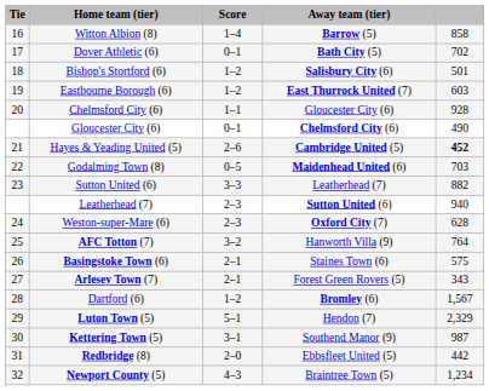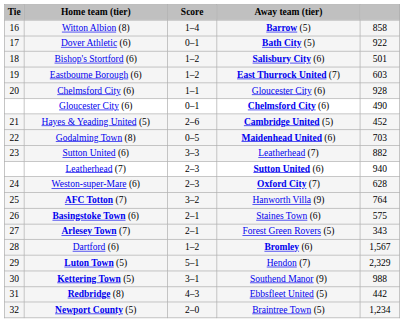Dover Athletic (6) | column 5: 702 -> 922
Hayes & Yeading United (5) | column 5: bold -> normal
Kettering Town (5) | column 5: 987 -> 988
Redbridge (8) | Score: 2–0 -> 4–3
Newport County (5) | Score: 4–3 -> 2–0
